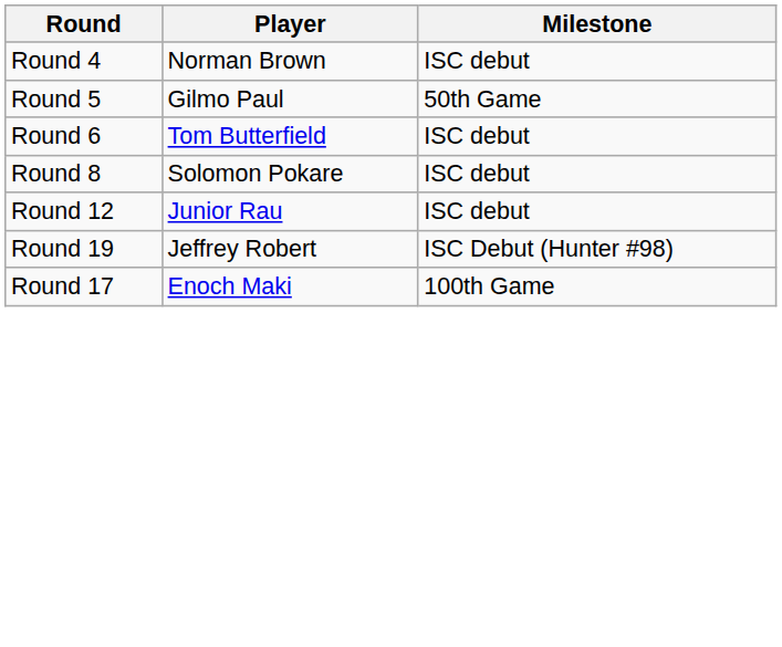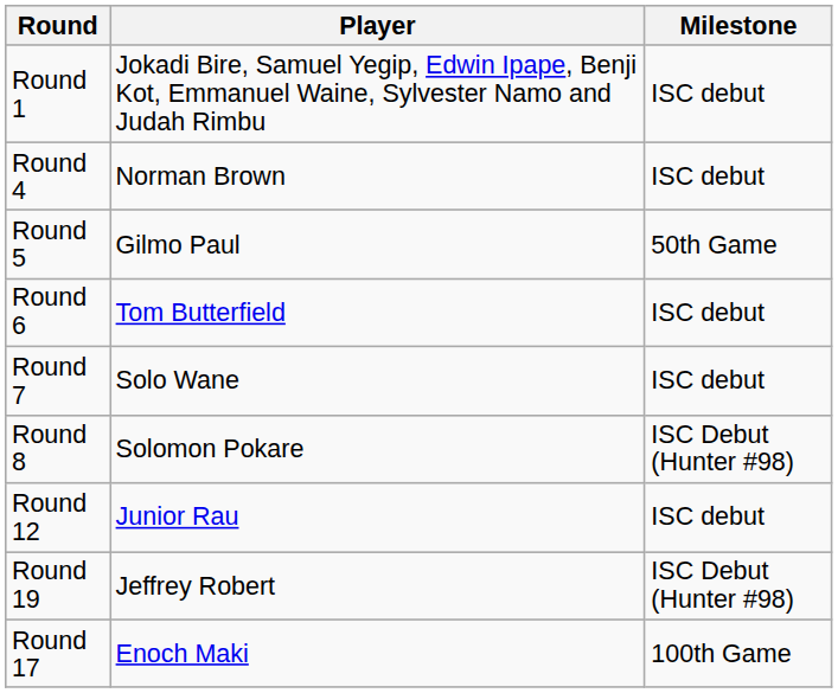+ row: Round 1 | Jokadi Bire, Samuel Yegip, Edwin Ipape, Benji Kot, Emmanuel Waine, Sylvester Namo and Judah Rimbu | ISC debut
+ row: Round 7 | Solo Wane | ISC debut
Round 8 | Milestone: ISC debut -> ISC Debut (Hunter #98)
